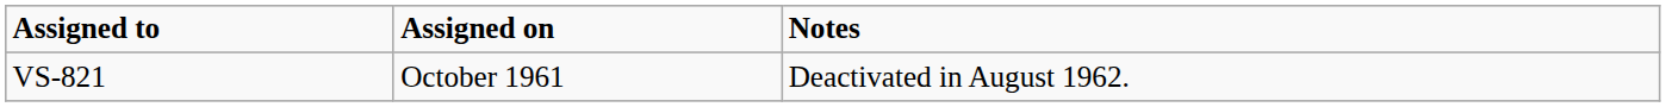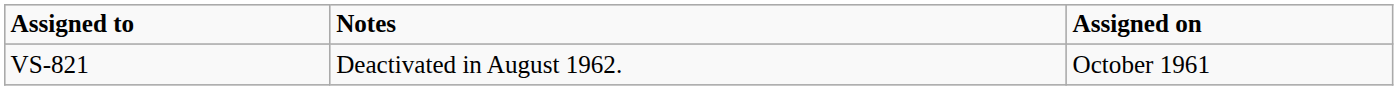columns swapped: Assigned on <-> Notes
